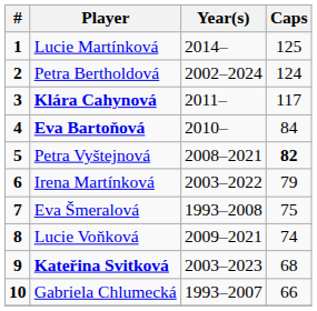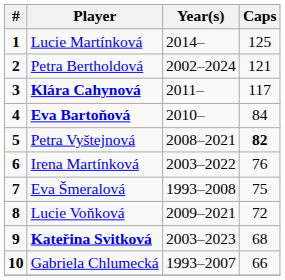Petra Bertholdová | Caps: 124 -> 121
Irena Martínková | Caps: 79 -> 76
Lucie Voňková | Caps: 74 -> 72
